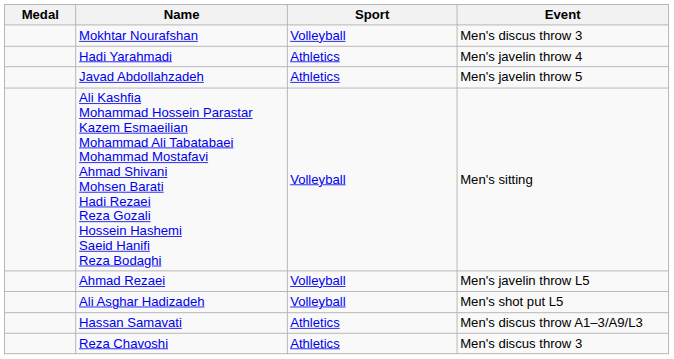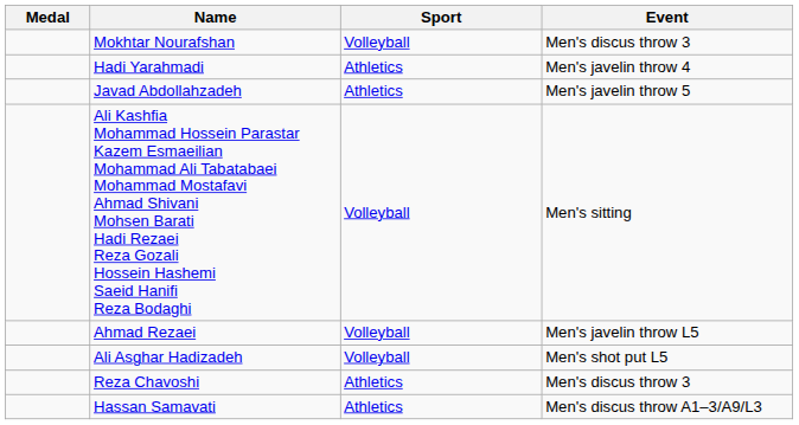rows swapped: Reza Chavoshi <-> Hassan Samavati
